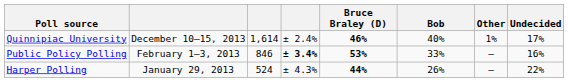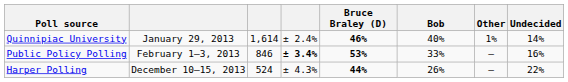Quinnipiac University | column 2: December 10–15, 2013 -> January 29, 2013
Quinnipiac University | Undecided: 17% -> 14%
Harper Polling | column 2: January 29, 2013 -> December 10–15, 2013
